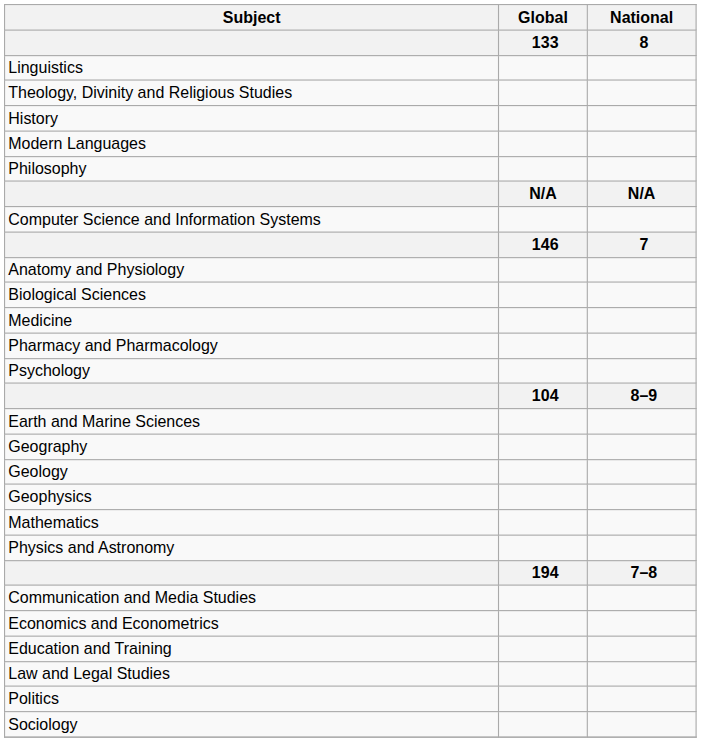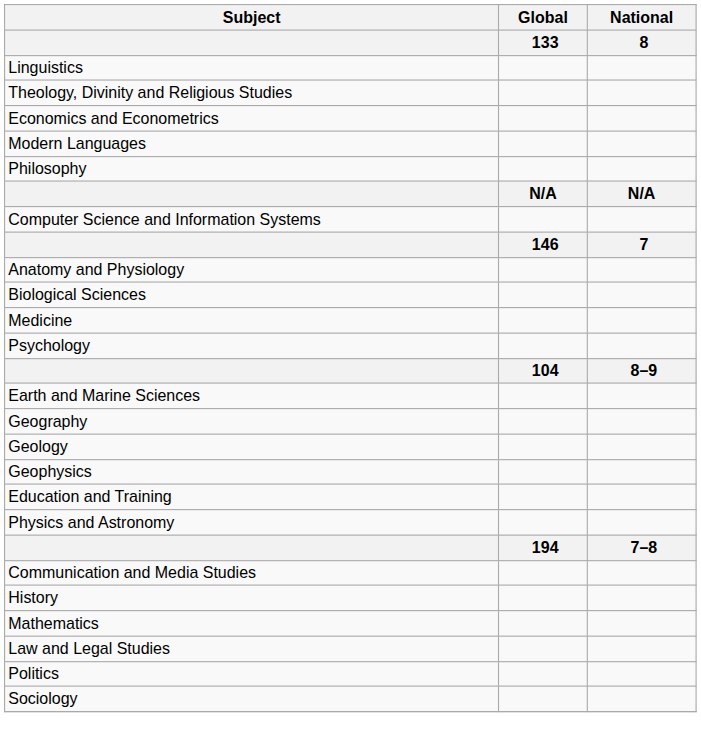rows swapped: History <-> Economics and Econometrics
- row: Pharmacy and Pharmacology
rows swapped: Mathematics <-> Education and Training
